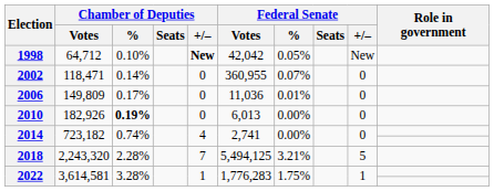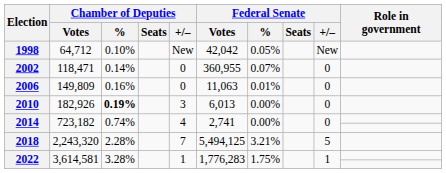1998 | Chamber of Deputies / +/–: bold -> normal
2006 | Chamber of Deputies / %: 0.17% -> 0.16%
2006 | Federal Senate / Votes: 11,036 -> 11,063
2010 | Chamber of Deputies / +/–: 0 -> 3
